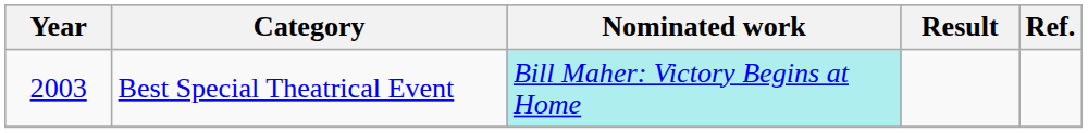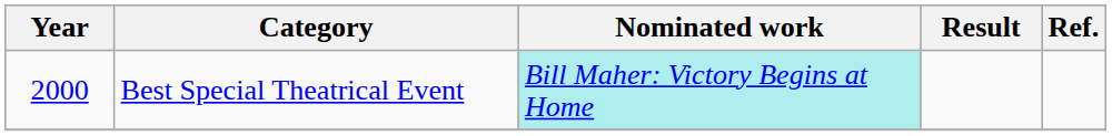Best Special Theatrical Event | Year: 2003 -> 2000
